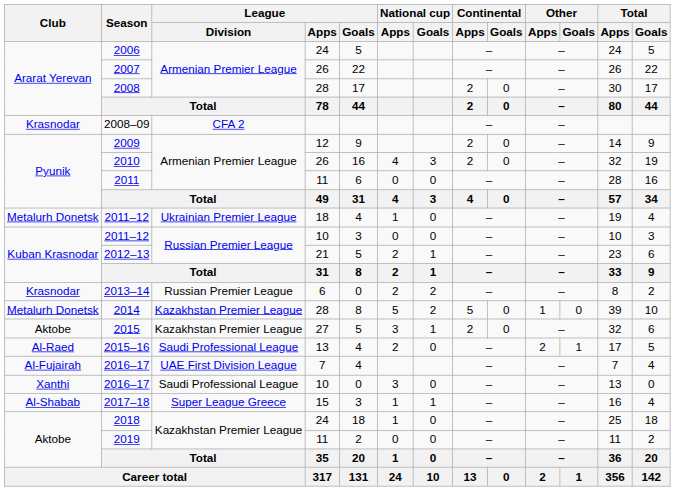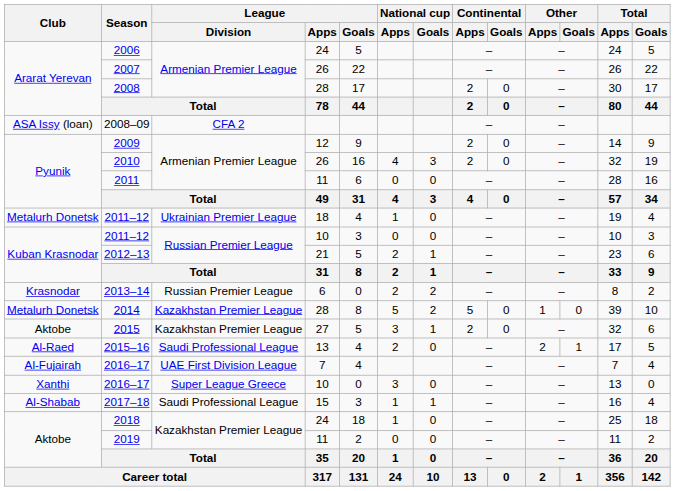2008–09 | Club: Krasnodar -> ASA Issy (loan)
2016–17 / 10 | League / Division: Saudi Professional League -> Super League Greece
2017–18 | League / Division: Super League Greece -> Saudi Professional League
